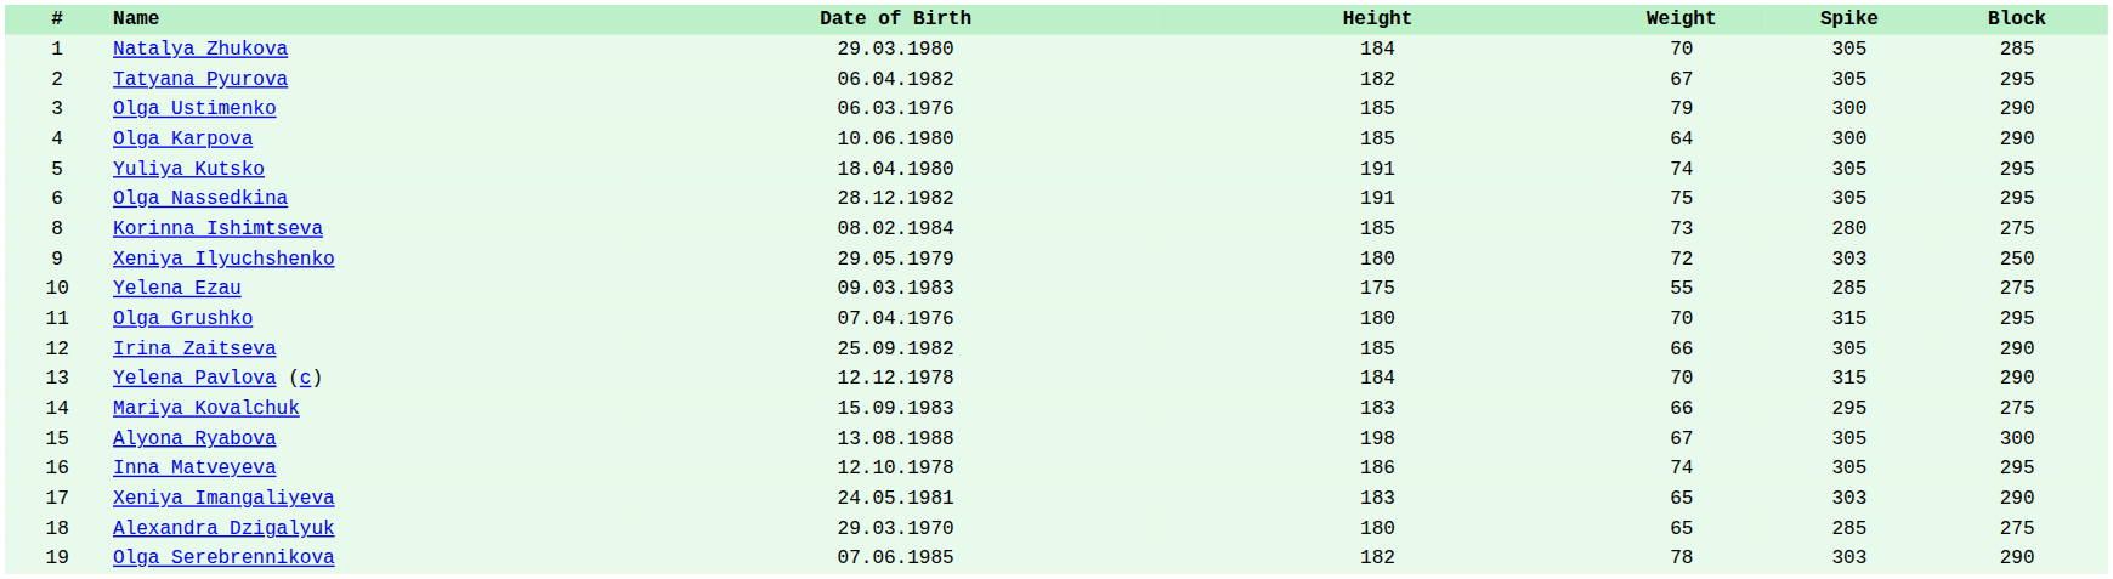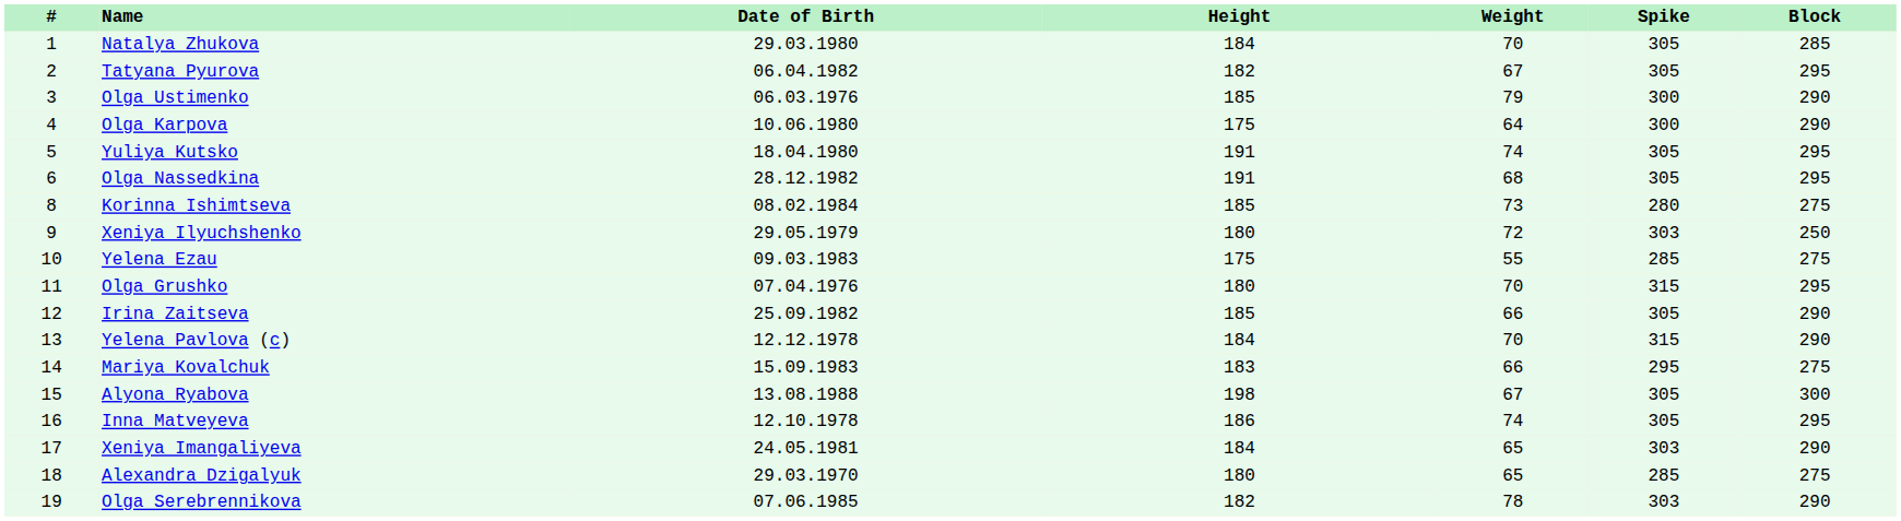Olga Karpova | Height: 185 -> 175
Olga Nassedkina | Weight: 75 -> 68
Xeniya Imangaliyeva | Height: 183 -> 184
